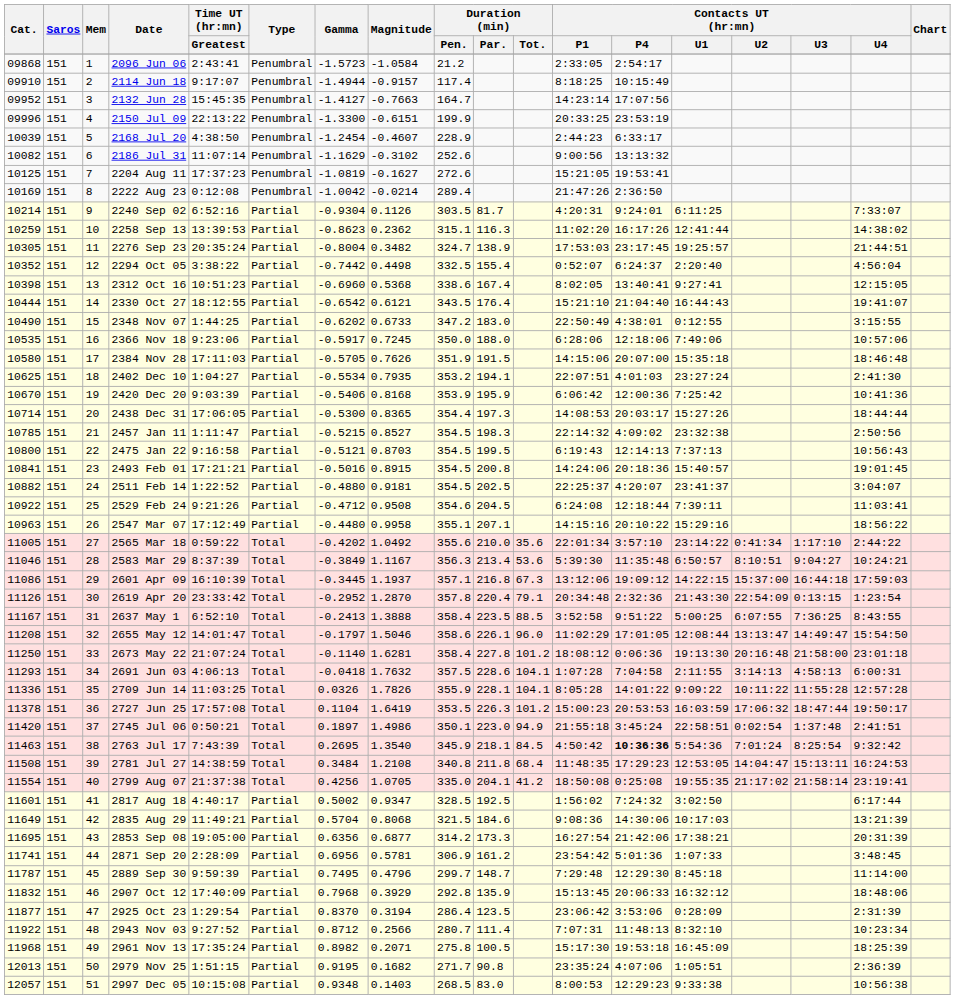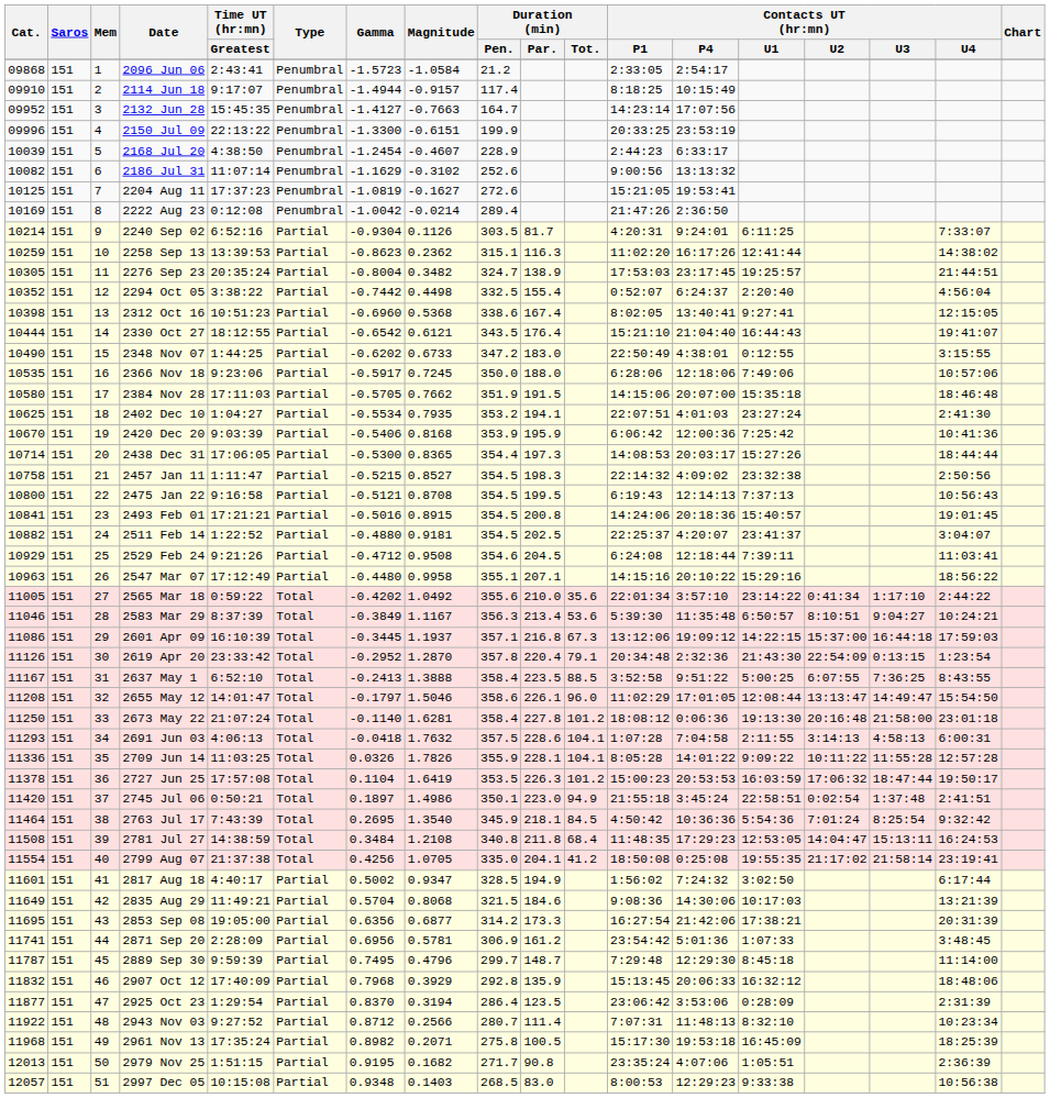2384 Nov 28 | Magnitude: 0.7626 -> 0.7662
2457 Jan 11 | Cat.: 10785 -> 10758
2475 Jan 22 | Magnitude: 0.8703 -> 0.8708
2529 Feb 24 | Cat.: 10922 -> 10929
2763 Jul 17 | Cat.: 11463 -> 11464
2763 Jul 17 | Contacts UT (hr:mn) / P4: bold -> normal
2817 Aug 18 | Duration (min) / Par.: 192.5 -> 194.9
